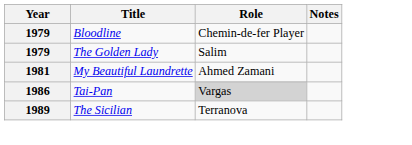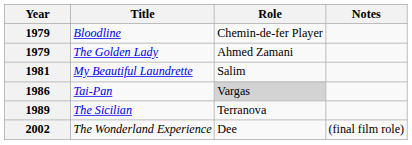The Golden Lady | Role: Salim -> Ahmed Zamani
My Beautiful Laundrette | Role: Ahmed Zamani -> Salim
+ row: 2002 | The Wonderland Experience | Dee | (final film role)
